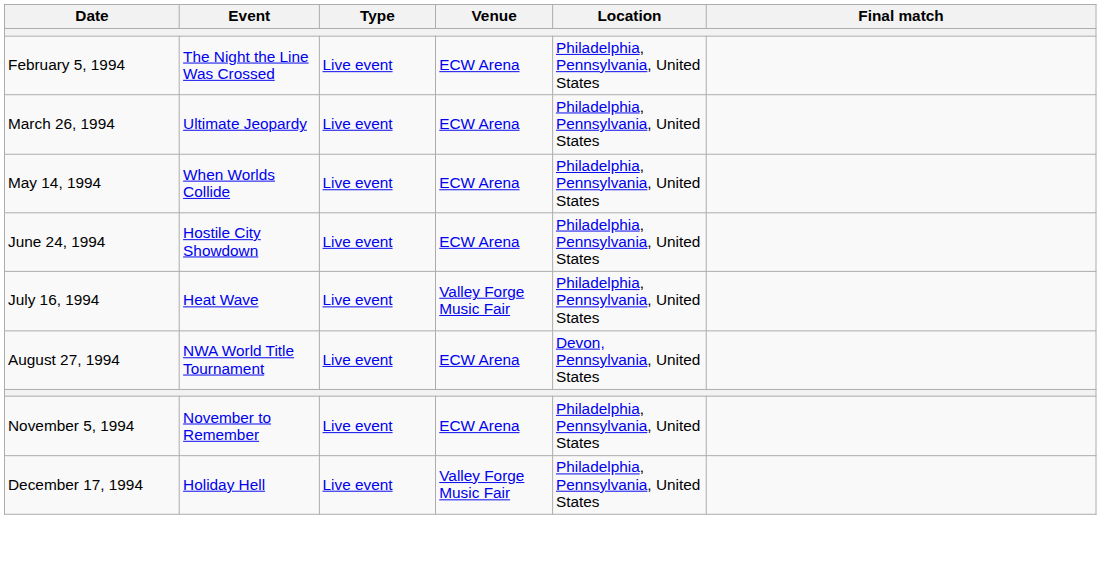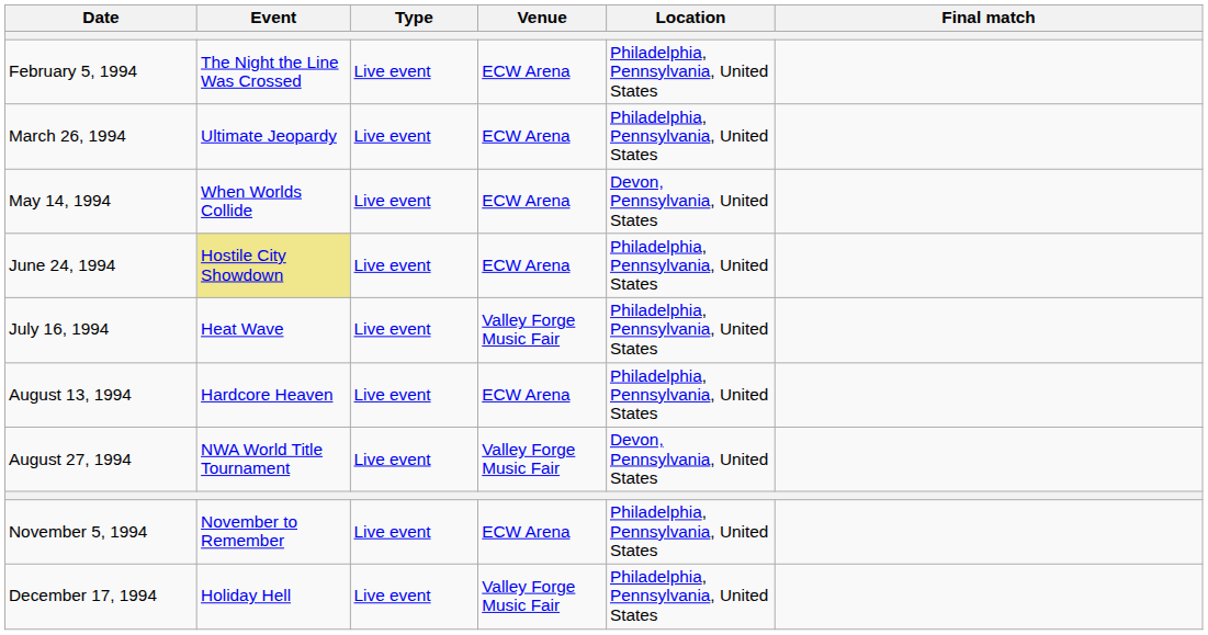May 14, 1994 | Location: Philadelphia, Pennsylvania, United States -> Devon, Pennsylvania, United States
June 24, 1994 | Event: no background -> khaki background
+ row: August 13, 1994 | Hardcore Heaven | Live event | ECW Arena | Philadelphia, Pennsylvania, United States
August 27, 1994 | Venue: ECW Arena -> Valley Forge Music Fair
